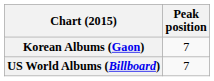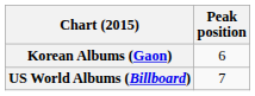Korean Albums (Gaon) | Peak position: 7 -> 6
